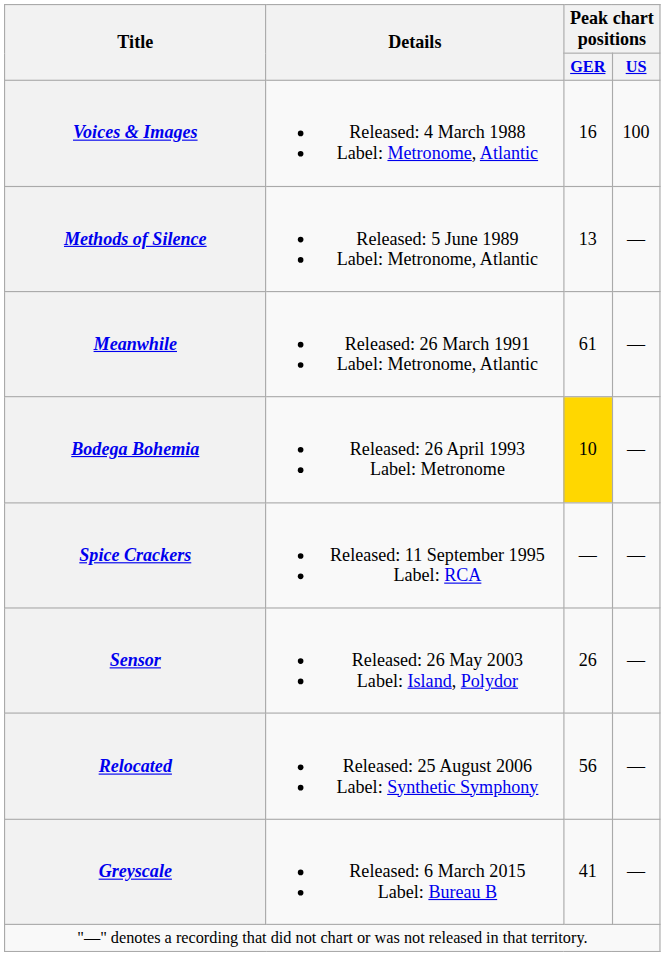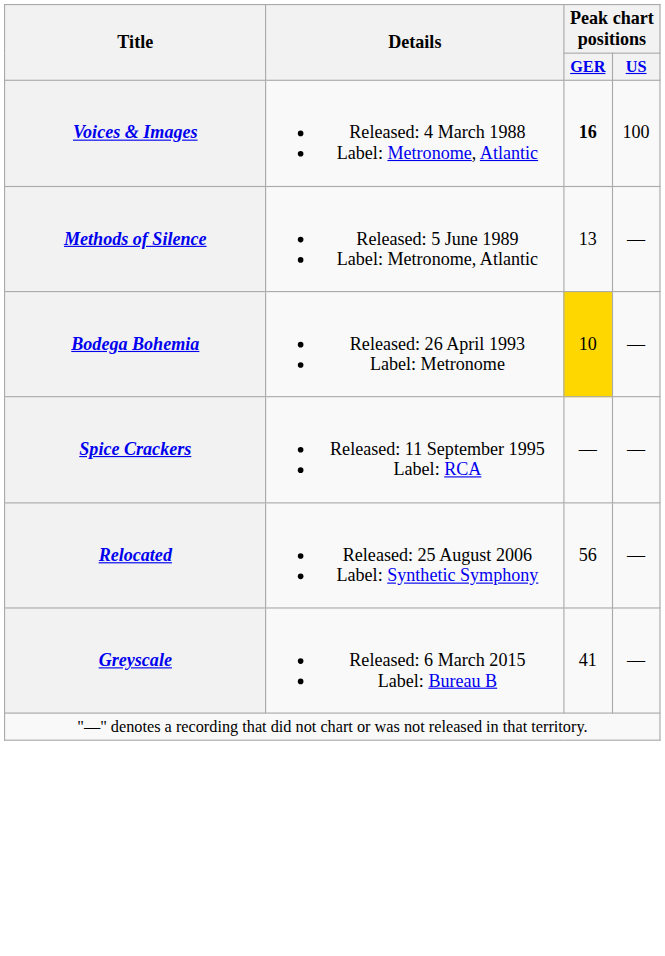Voices & Images | Peak chart positions / GER: normal -> bold
- row: Meanwhile | Released: 26 March 1991 Label: Metronome, Atlantic | 61 | —
- row: Sensor | Released: 26 May 2003 Label: Island, Polydor | 26 | —
